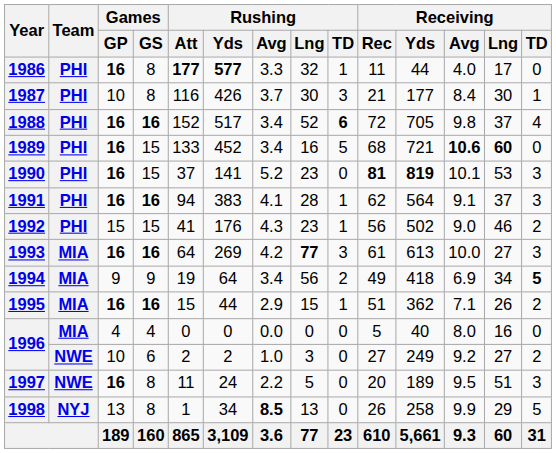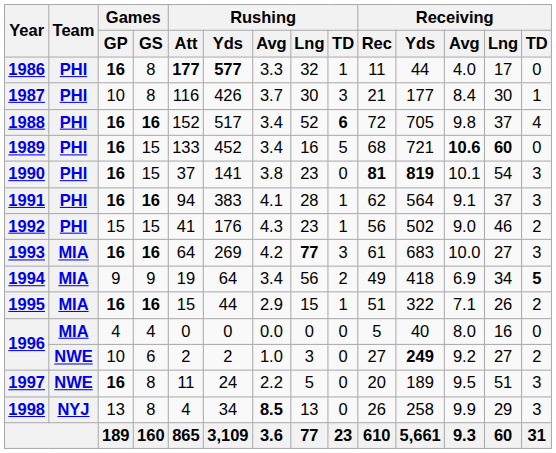1990 | Rushing / Avg: 5.2 -> 3.8
1990 | Receiving / Lng: 53 -> 54
1993 | Receiving / Yds: 613 -> 683
1995 | Receiving / Yds: 362 -> 322
1996 / 10 | Receiving / Yds: normal -> bold
1998 | Rushing / Att: 1 -> 4
1998 | Receiving / TD: 5 -> 3
